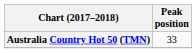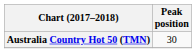Australia Country Hot 50 (TMN) | Peak position: 33 -> 30
